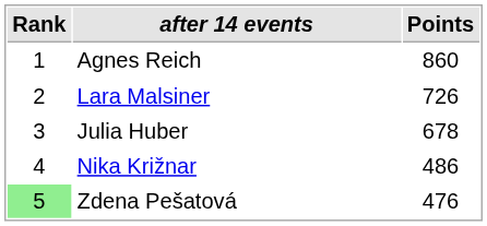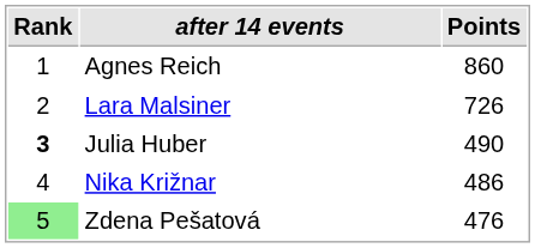Julia Huber | Rank: normal -> bold
Julia Huber | Points: 678 -> 490
